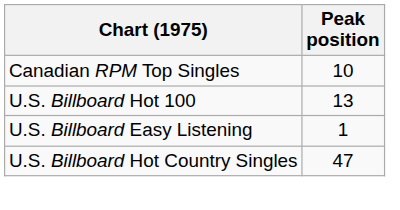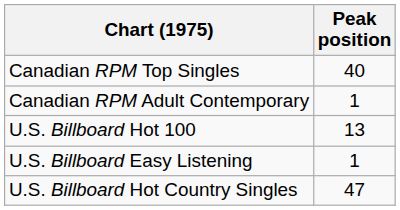Canadian RPM Top Singles | Peak position: 10 -> 40
+ row: Canadian RPM Adult Contemporary | 1
